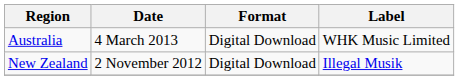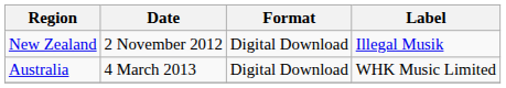rows swapped: New Zealand <-> Australia
